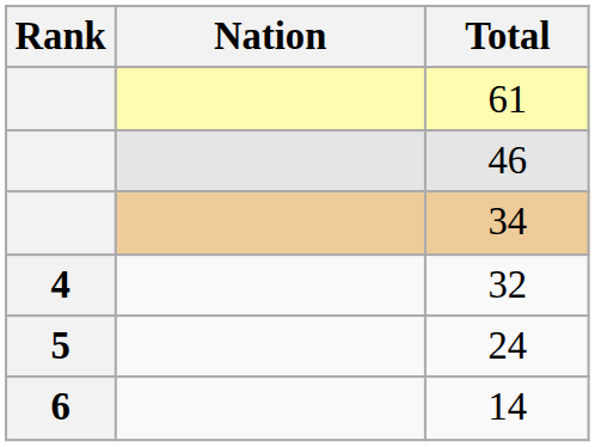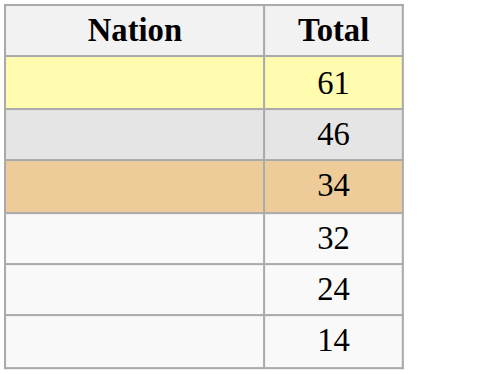- column: Rank | 4 | 5 | 6
